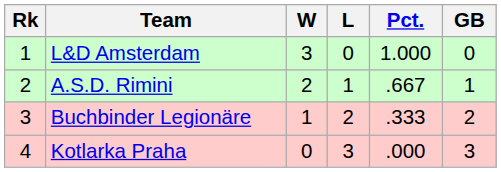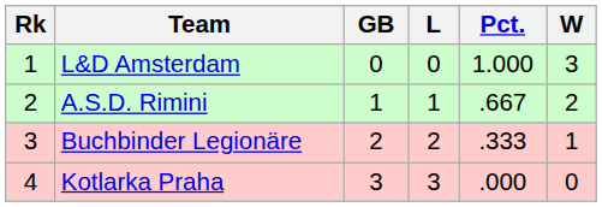columns swapped: W <-> GB
